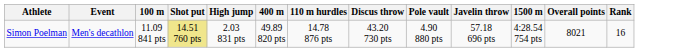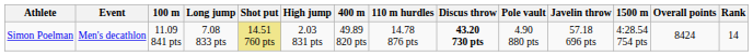+ column: Long jump | 7.08 833 pts
Simon Poelman | Discus throw: normal -> bold
Simon Poelman | Overall points: 8021 -> 8424
Simon Poelman | Rank: 16 -> 14
